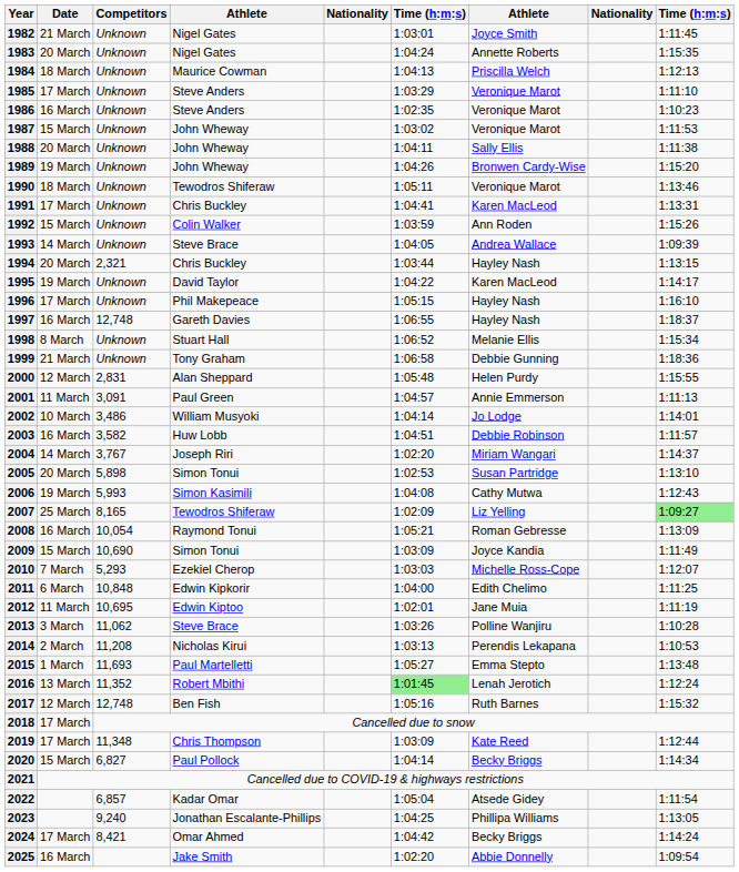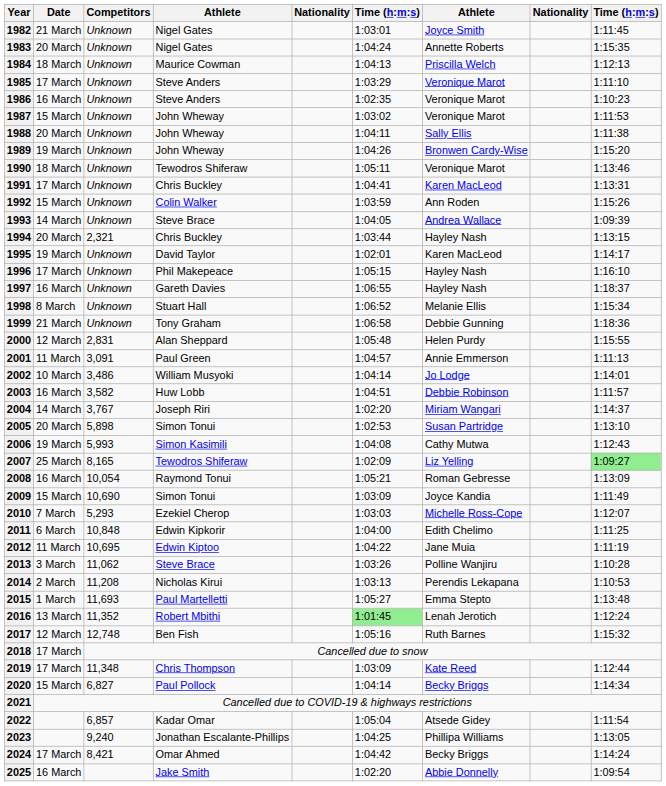1995 | column 6: 1:04:22 -> 1:02:01
1997 | Competitors: 12,748 -> Unknown
2012 | column 6: 1:02:01 -> 1:04:22
